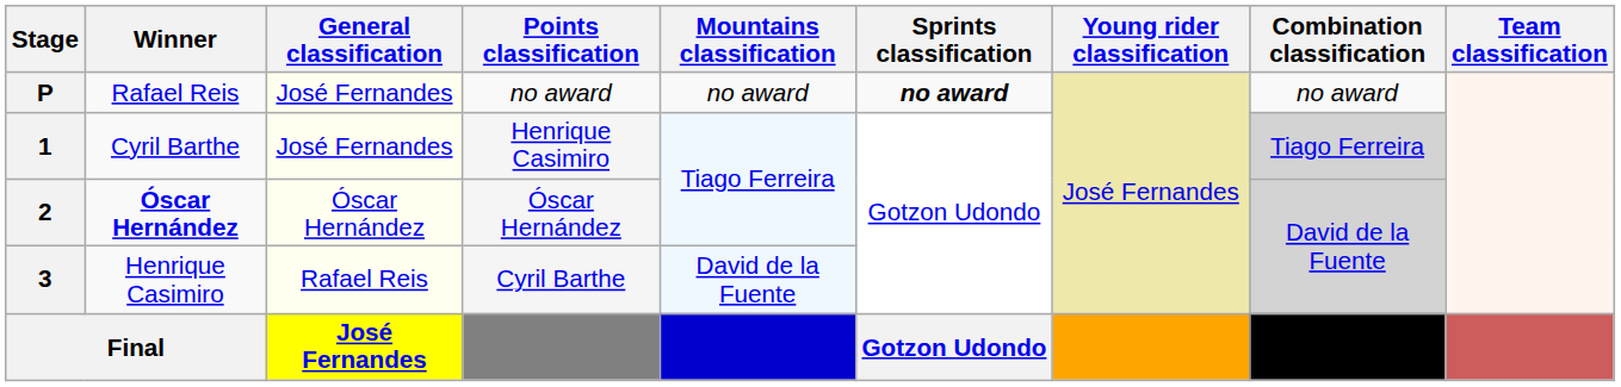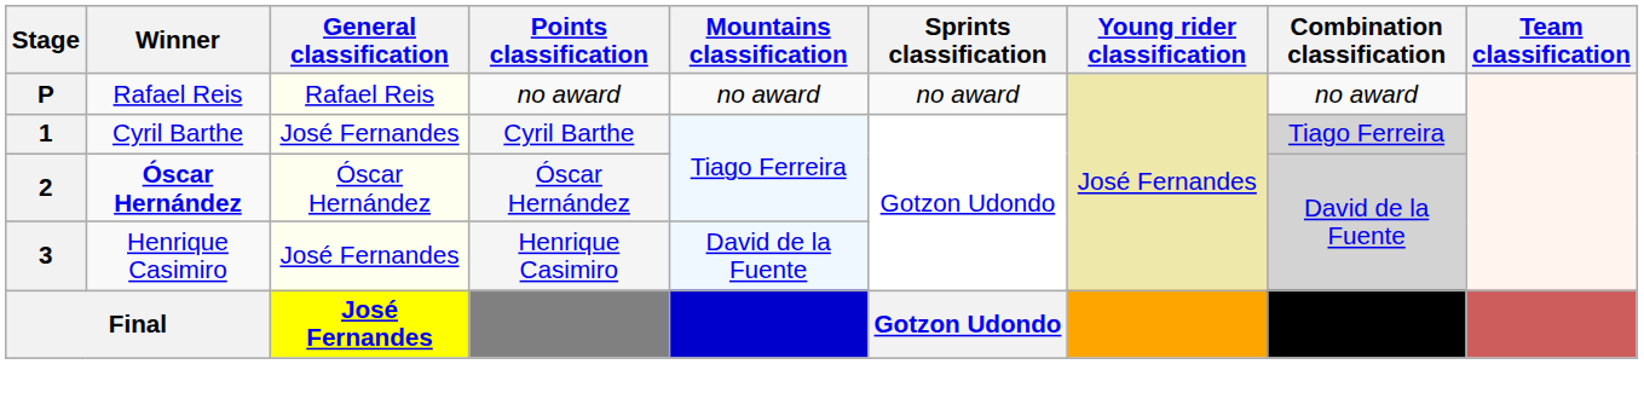P | General classification: José Fernandes -> Rafael Reis
P | Sprints classification: bold -> normal
1 | Points classification: Henrique Casimiro -> Cyril Barthe
3 | General classification: Rafael Reis -> José Fernandes
3 | Points classification: Cyril Barthe -> Henrique Casimiro
